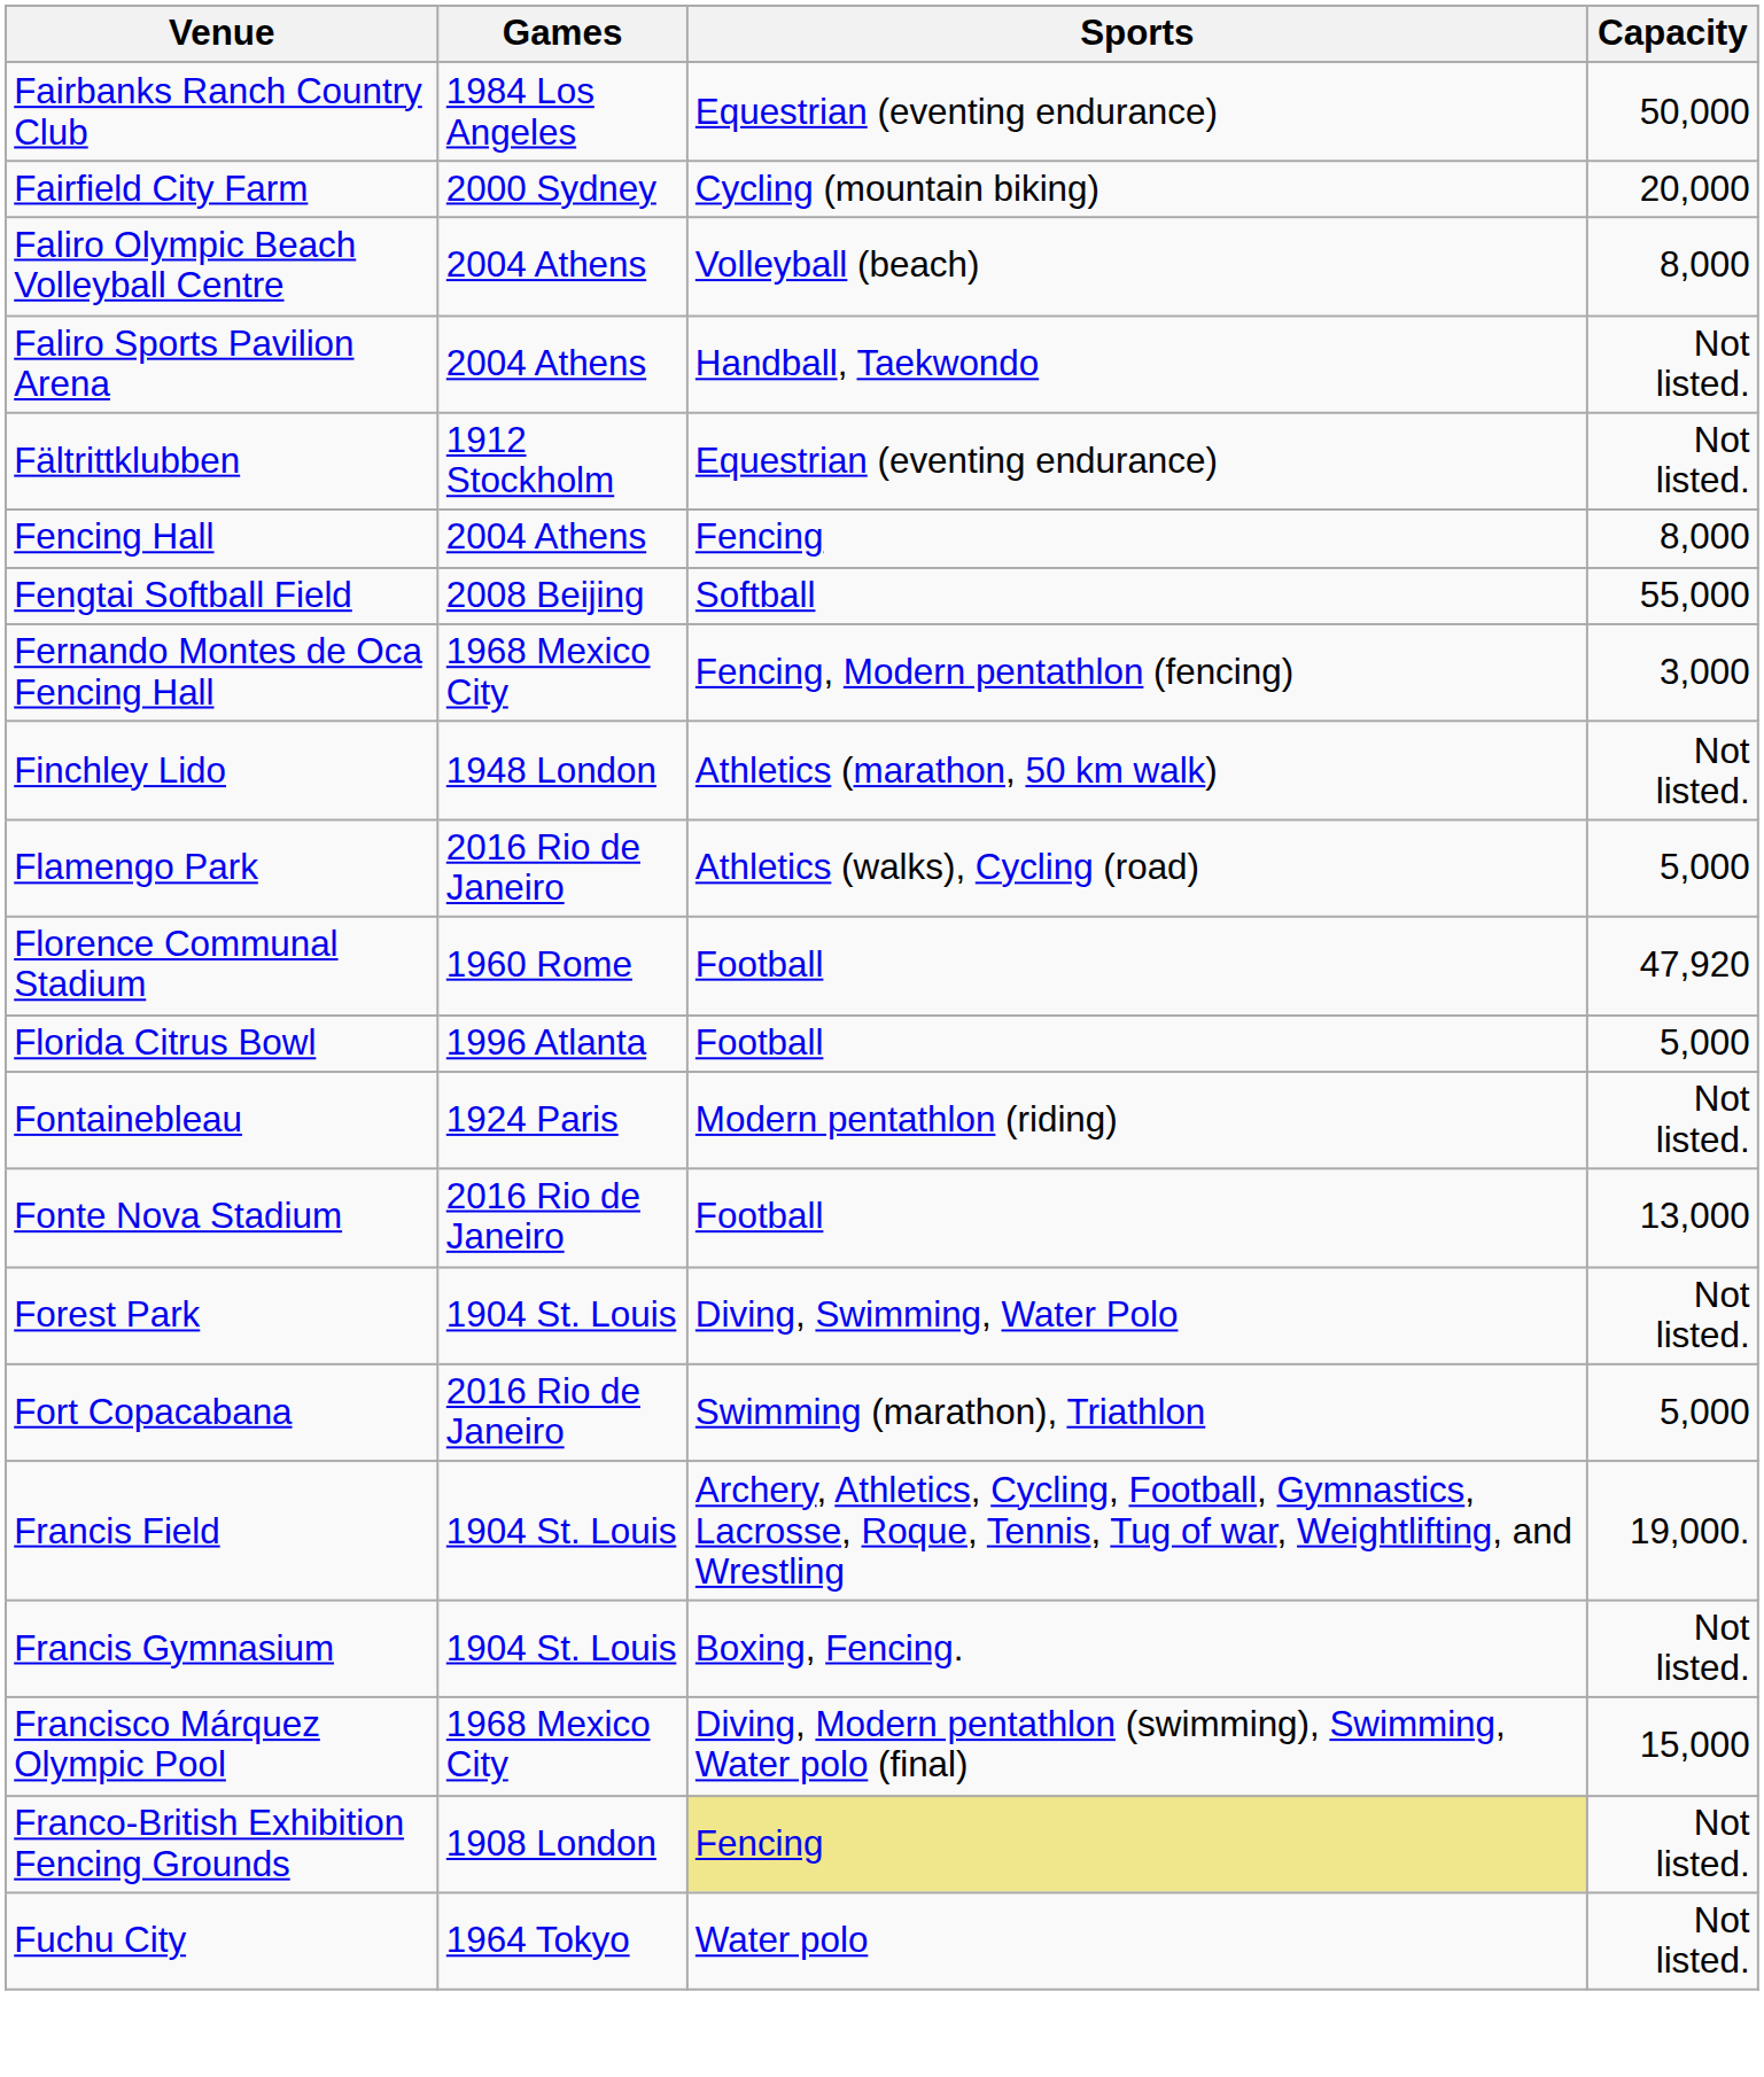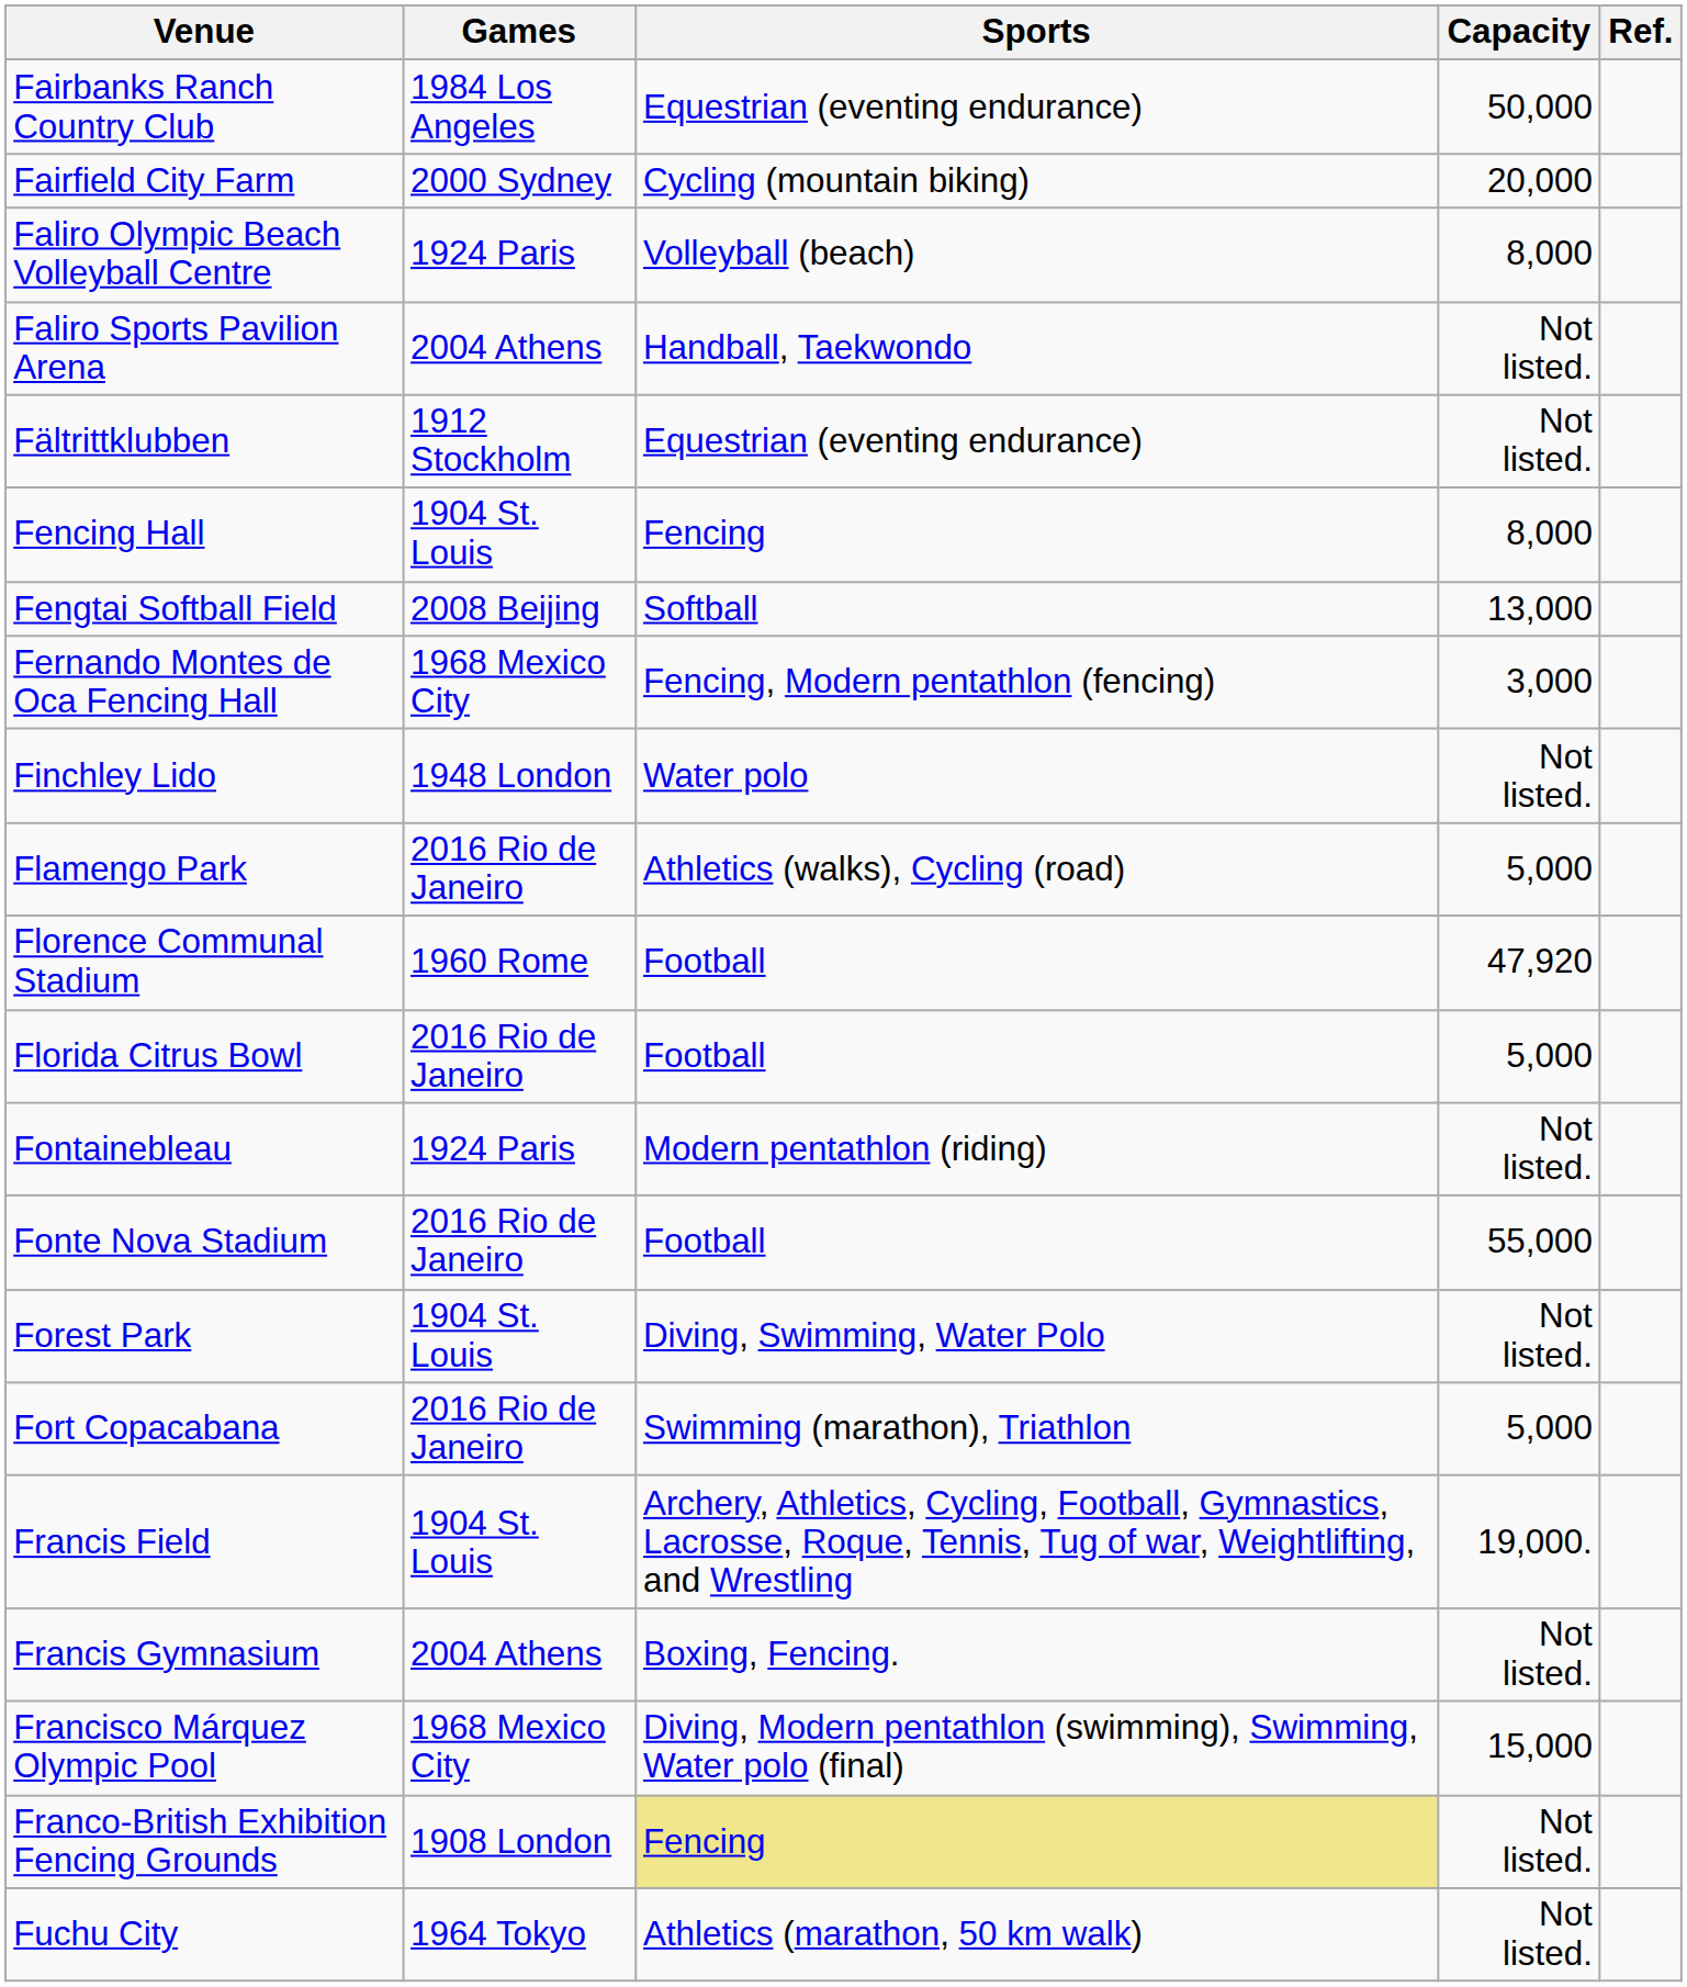+ column: Ref.
Faliro Olympic Beach Volleyball Centre | Games: 2004 Athens -> 1924 Paris
Fencing Hall | Games: 2004 Athens -> 1904 St. Louis
Fengtai Softball Field | Capacity: 55,000 -> 13,000
Finchley Lido | Sports: Athletics (marathon, 50 km walk) -> Water polo
Florida Citrus Bowl | Games: 1996 Atlanta -> 2016 Rio de Janeiro
Fonte Nova Stadium | Capacity: 13,000 -> 55,000
Francis Gymnasium | Games: 1904 St. Louis -> 2004 Athens
Fuchu City | Sports: Water polo -> Athletics (marathon, 50 km walk)
